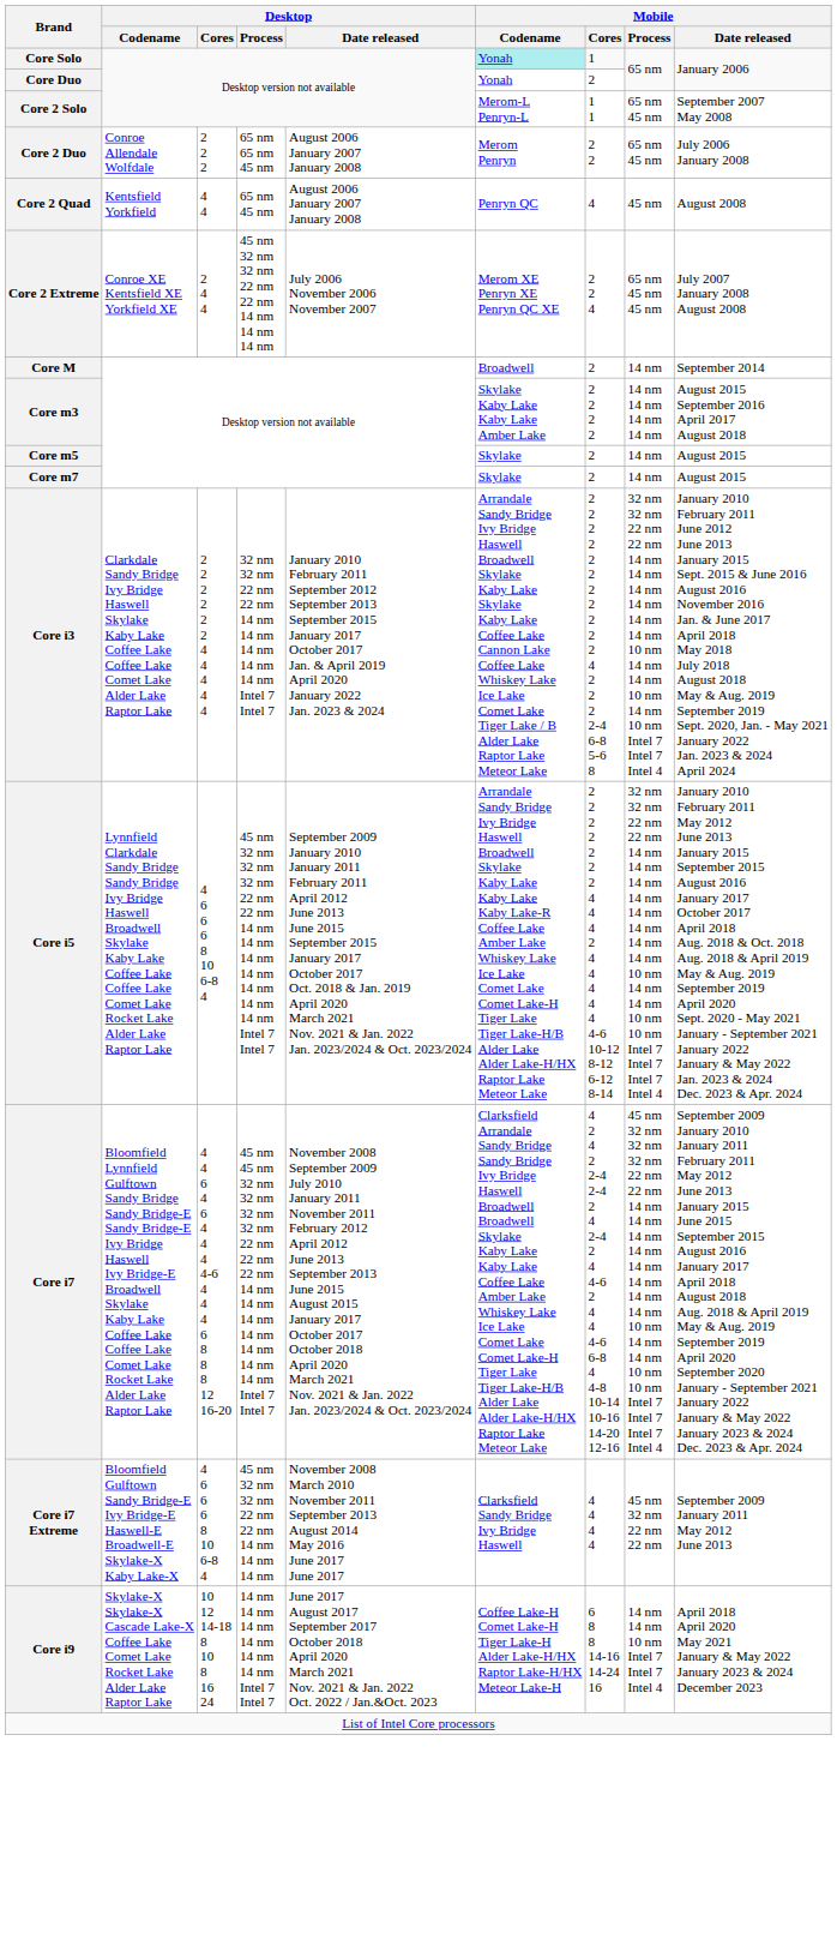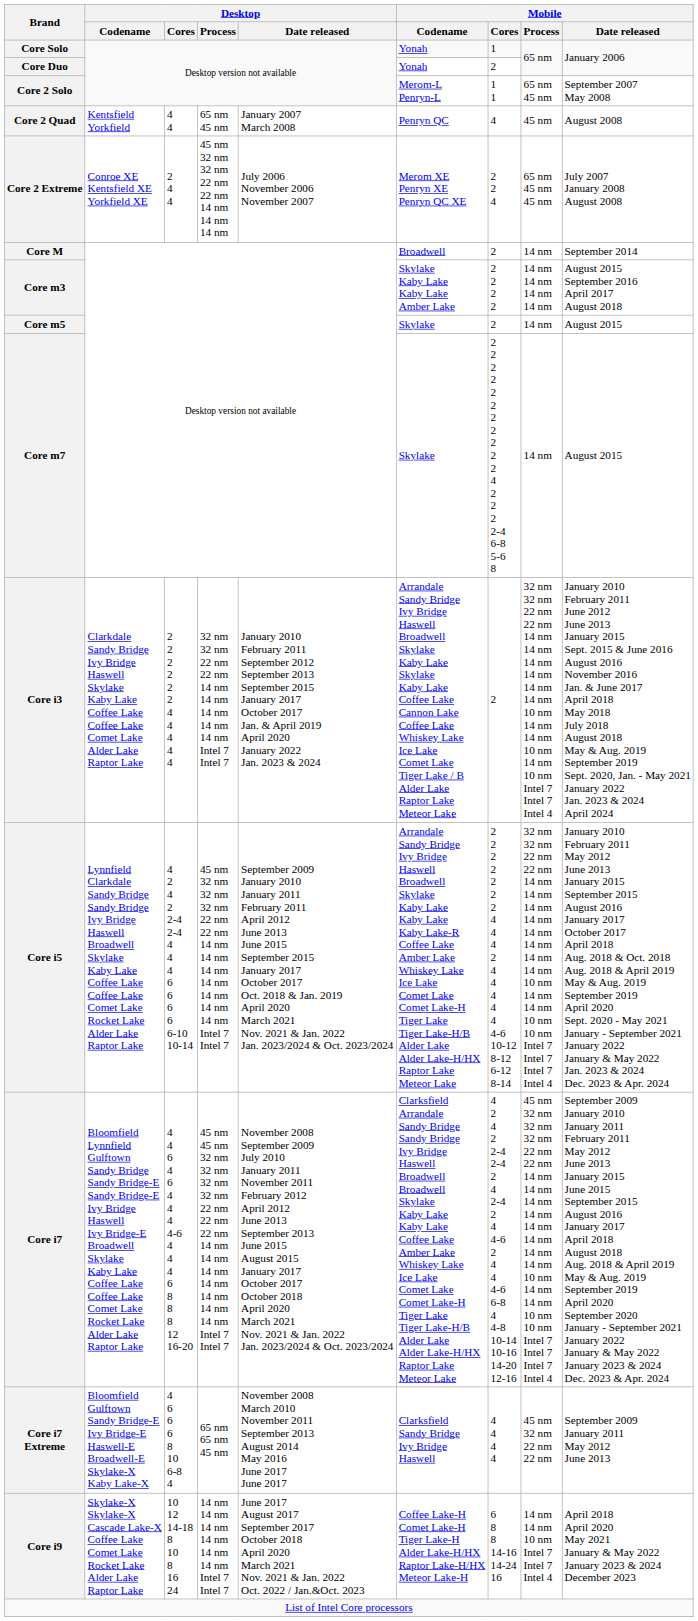Core Solo | Mobile / Codename: paleturquoise background -> no background
- row: Core 2 Duo | Conroe Allendale Wolfdale | 2 2 2 | 65 nm 65 nm 45 nm | August 2006 January 2007 January 2008 | Merom Penryn | 2 2 | 65 nm 45 nm | July 2006 January 2008
Core 2 Quad | Desktop / Date released: August 2006 January 2007 January 2008 -> January 2007 March 2008
Core m7 | Mobile / Cores: 2 -> 2 2 2 2 2 2 2 2 2 2 2 4 2 2 2 2-4 6-8 5-6 8
Core i3 | Mobile / Cores: 2 2 2 2 2 2 2 2 2 2 2 4 2 2 2 2-4 6-8 5-6 8 -> 2
Core i5 | Desktop / Cores: 4 6 6 6 8 10 6-8 4 -> 4 2 4 2 2-4 2-4 4 4 4 6 6 6 6 6-10 10-14
Core i7 Extreme | Desktop / Process: 45 nm 32 nm 32 nm 22 nm 22 nm 14 nm 14 nm 14 nm -> 65 nm 65 nm 45 nm
